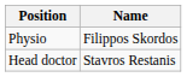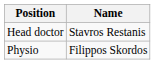rows swapped: Head doctor <-> Physio
